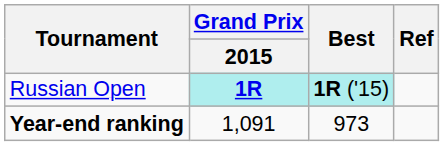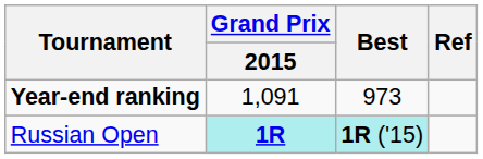rows swapped: Russian Open <-> Year-end ranking
